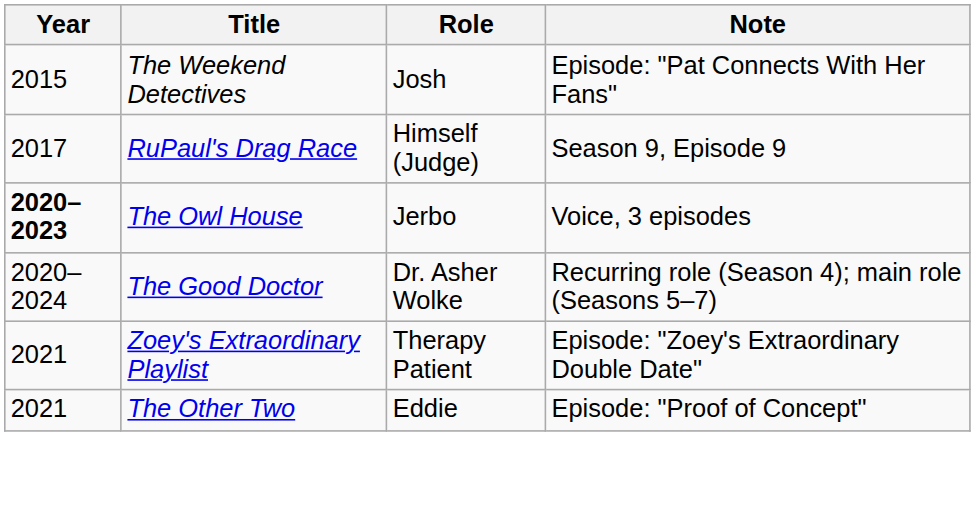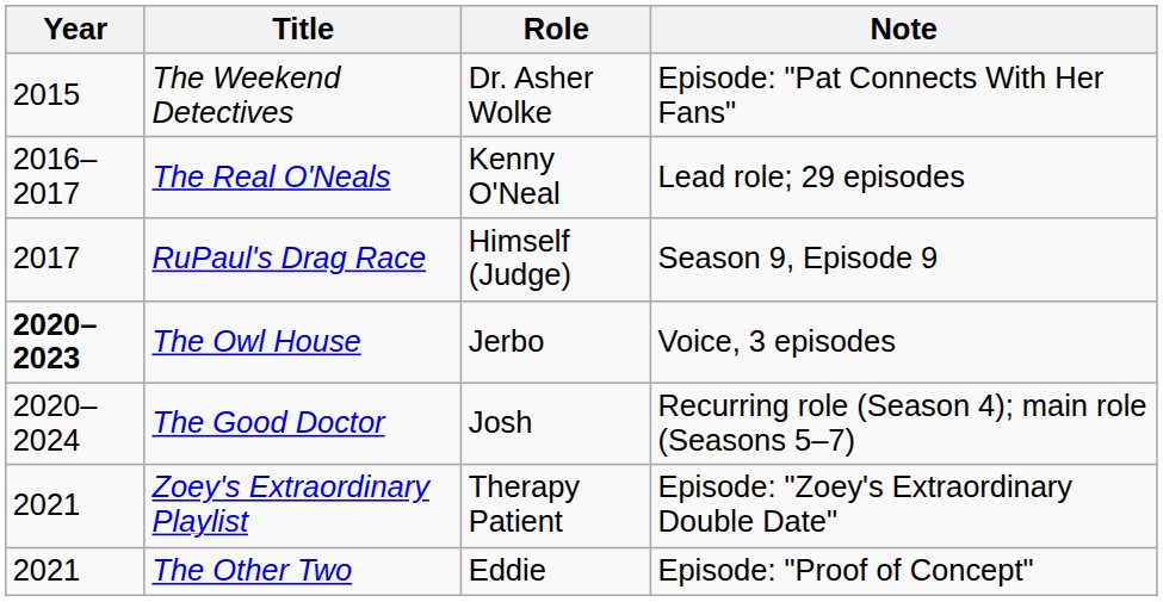The Weekend Detectives | Role: Josh -> Dr. Asher Wolke
+ row: 2016–2017 | The Real O'Neals | Kenny O'Neal | Lead role; 29 episodes
The Good Doctor | Role: Dr. Asher Wolke -> Josh
